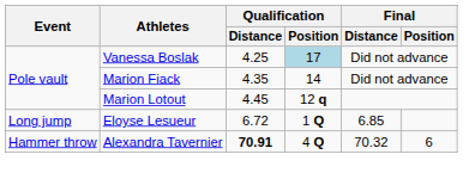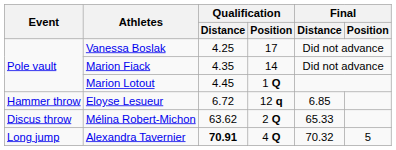Vanessa Boslak | Qualification / Position: lightblue background -> no background
Marion Lotout | Qualification / Position: 12 q -> 1 Q
Eloyse Lesueur | Event: Long jump -> Hammer throw
Eloyse Lesueur | Qualification / Position: 1 Q -> 12 q
+ row: Discus throw | Mélina Robert-Michon | 63.62 | 2 Q | 65.33
Alexandra Tavernier | Event: Hammer throw -> Long jump
Alexandra Tavernier | Final / Position: 6 -> 5
